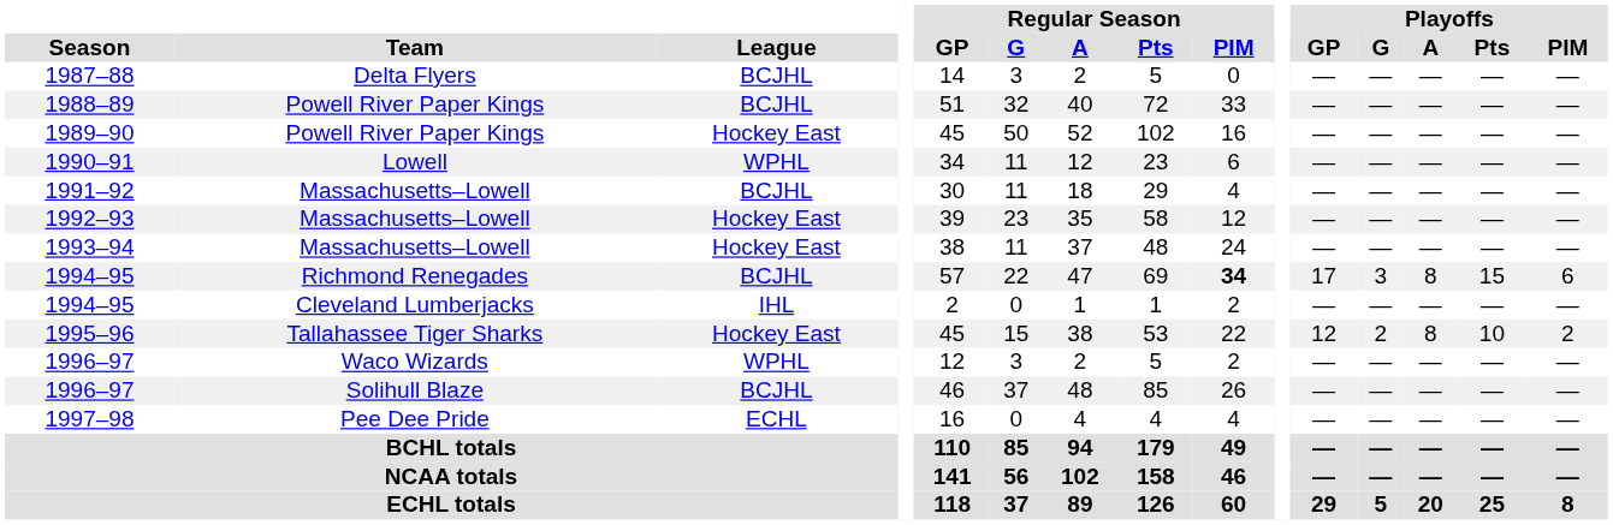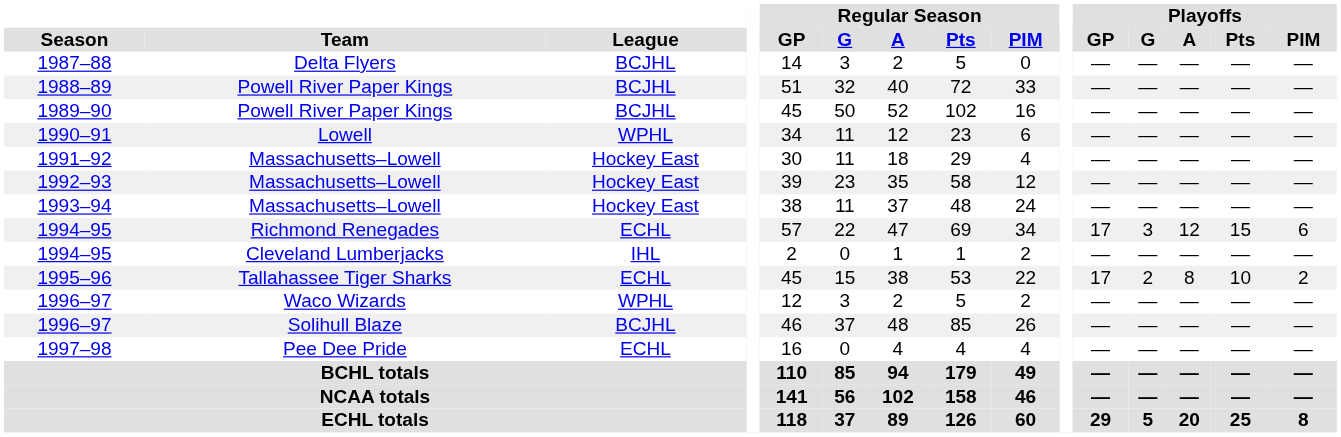1989–90 | League: Hockey East -> BCJHL
1991–92 | League: BCJHL -> Hockey East
1994–95 / Richmond Renegades | League: BCJHL -> ECHL
1994–95 / Richmond Renegades | Regular Season / PIM: bold -> normal
1994–95 / Richmond Renegades | Playoffs / A: 8 -> 12
1995–96 | League: Hockey East -> ECHL
1995–96 | Playoffs / GP: 12 -> 17
